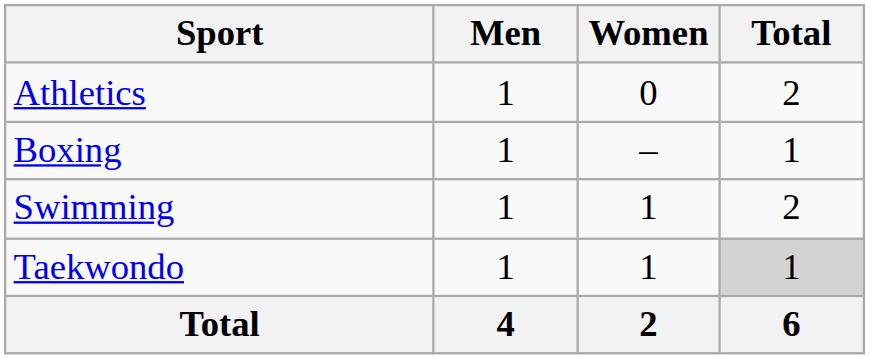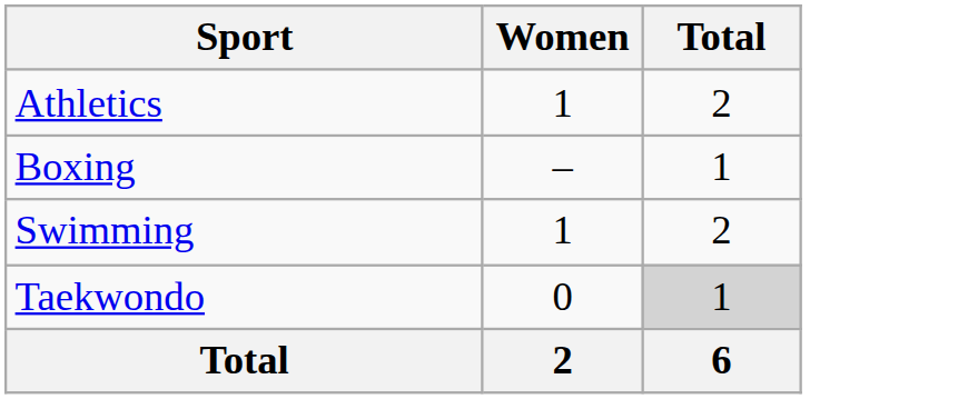- column: Men | 1 | 1 | 1 | 1 | 4
Athletics | Women: 0 -> 1
Taekwondo | Women: 1 -> 0
